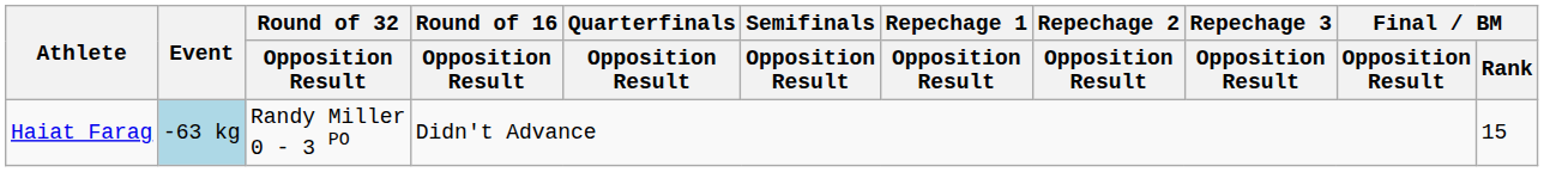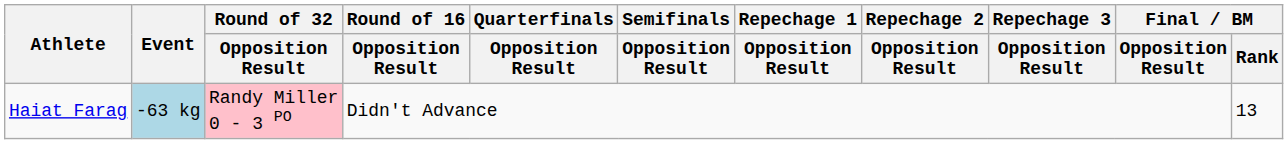Haiat Farag | Round of 32 / Opposition Result: no background -> pink background
Haiat Farag | Final / BM / Rank: 15 -> 13
